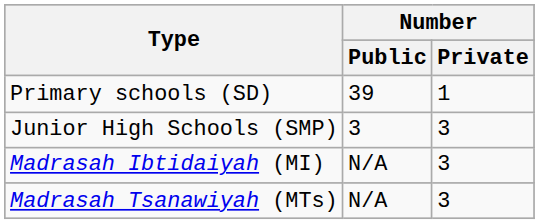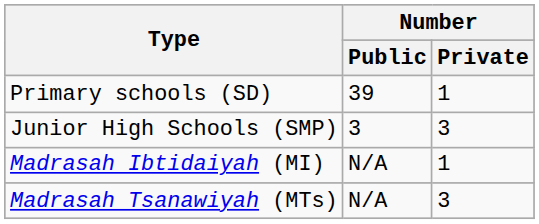Madrasah Ibtidaiyah (MI) | Number / Private: 3 -> 1
